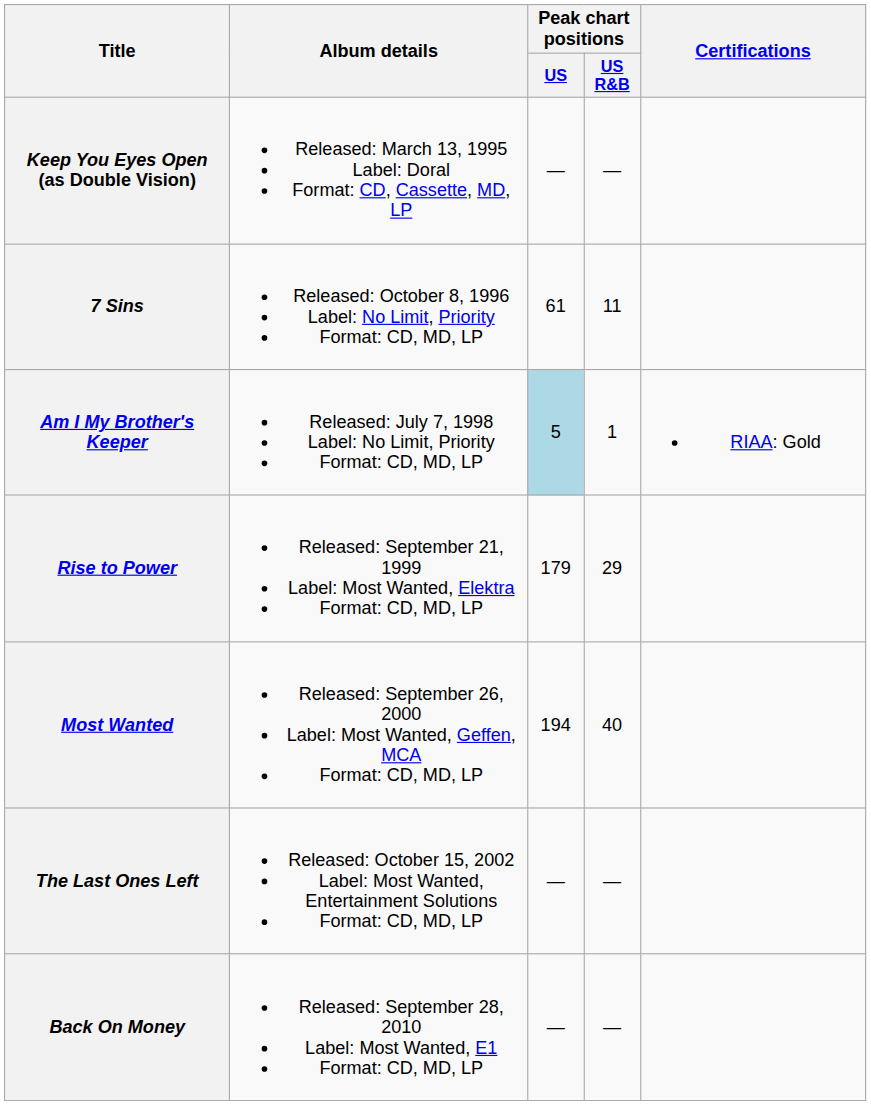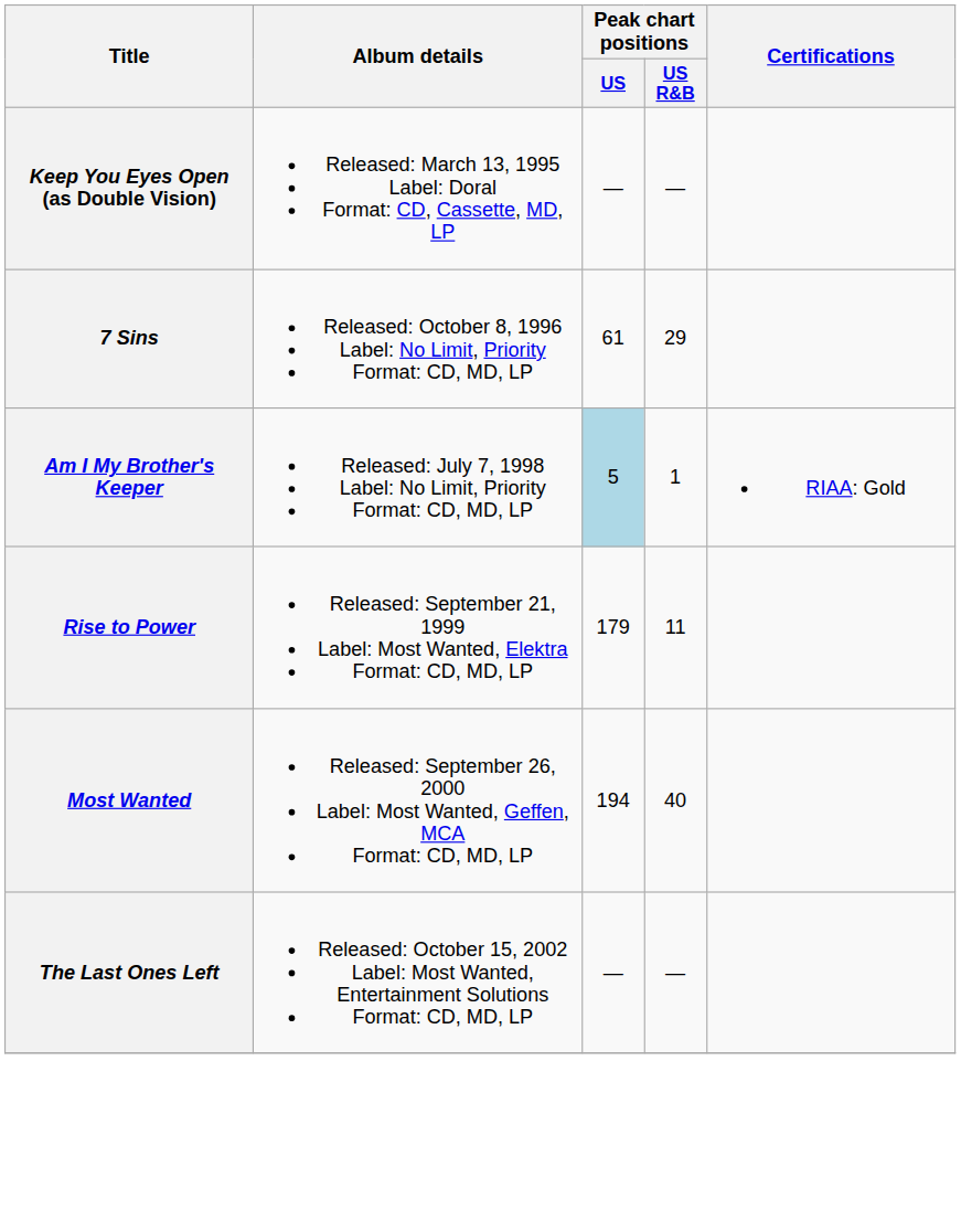7 Sins | Peak chart positions / US R&B: 11 -> 29
Rise to Power | Peak chart positions / US R&B: 29 -> 11
- row: Back On Money | Released: September 28, 2010 Label: Most Wanted, E1 Format: CD, MD, LP | — | —
